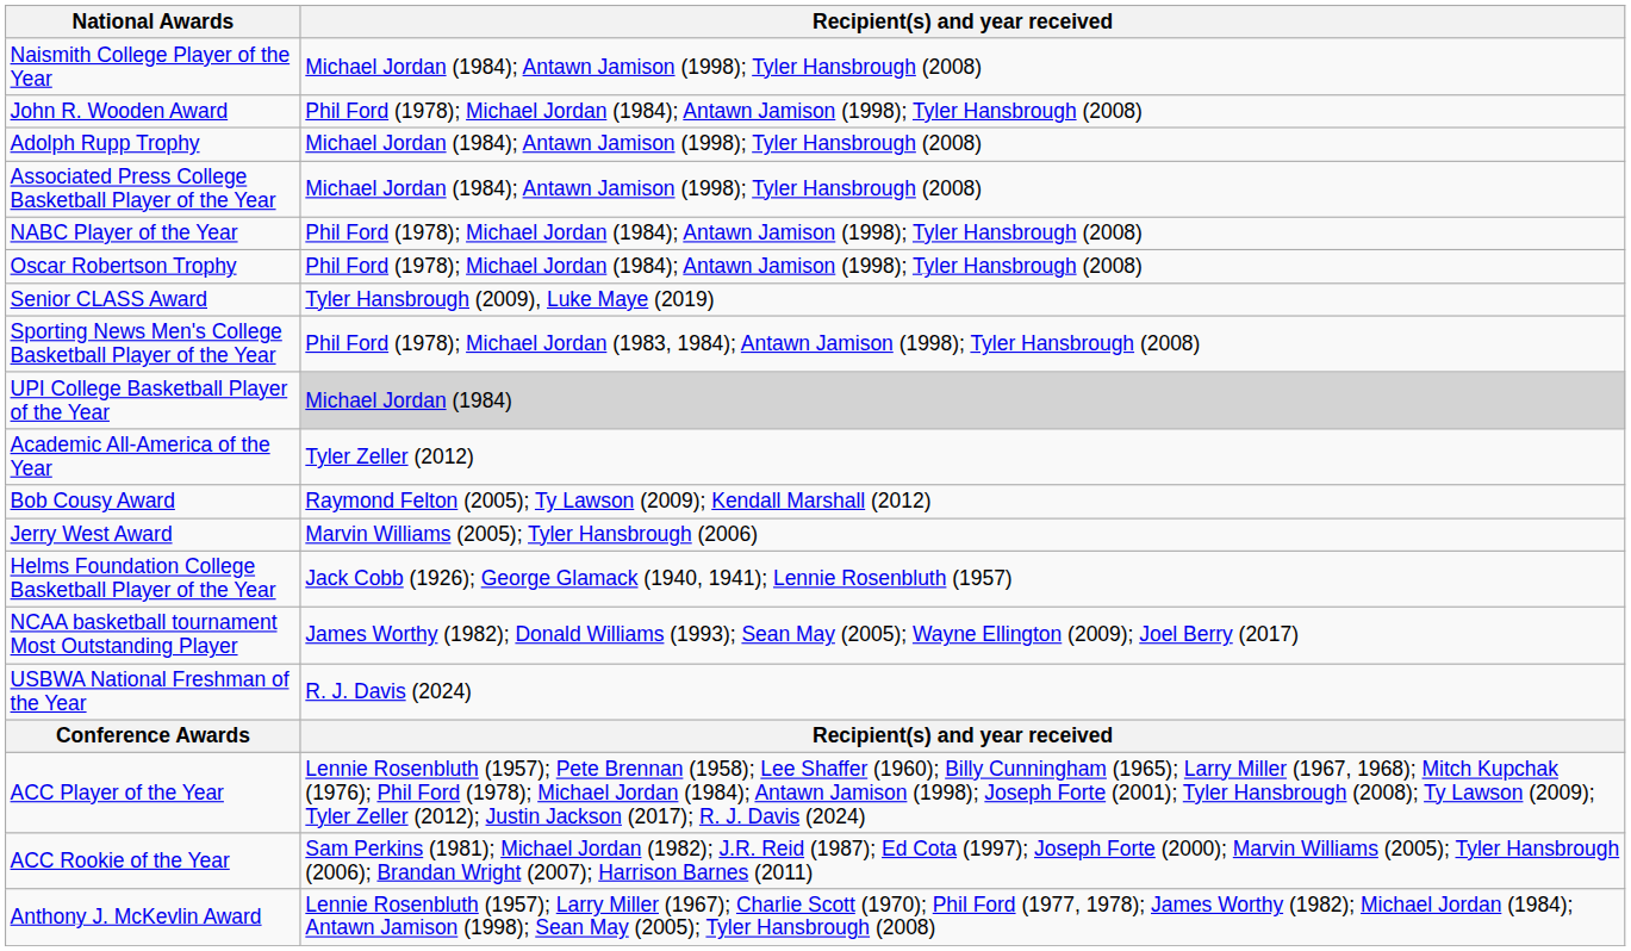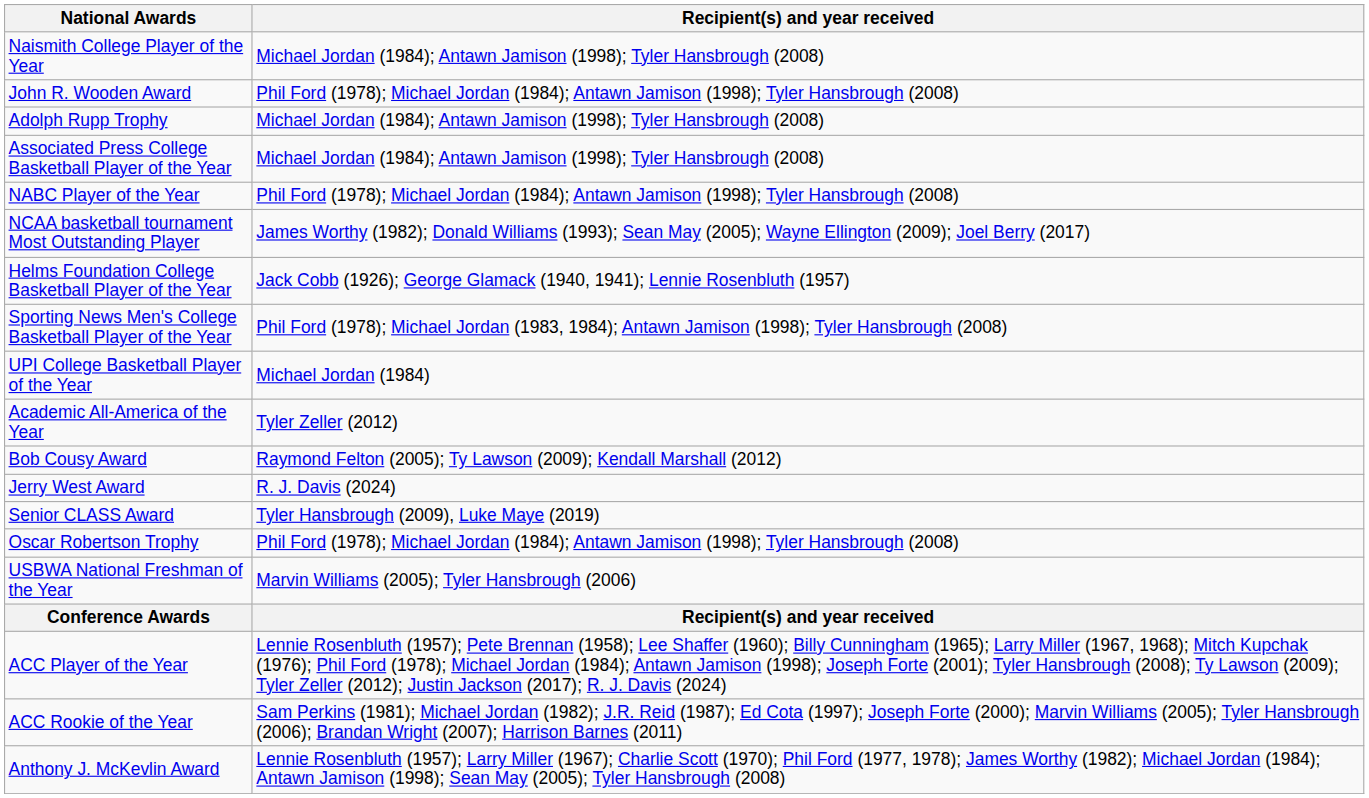rows swapped: Oscar Robertson Trophy <-> NCAA basketball tournament Most Outstanding Player
rows swapped: Helms Foundation College Basketball Player of the Year <-> Senior CLASS Award
UPI College Basketball Player of the Year | Recipient(s) and year received: lightgrey background -> no background
Jerry West Award | Recipient(s) and year received: Marvin Williams (2005); Tyler Hansbrough (2006) -> R. J. Davis (2024)
USBWA National Freshman of the Year | Recipient(s) and year received: R. J. Davis (2024) -> Marvin Williams (2005); Tyler Hansbrough (2006)
